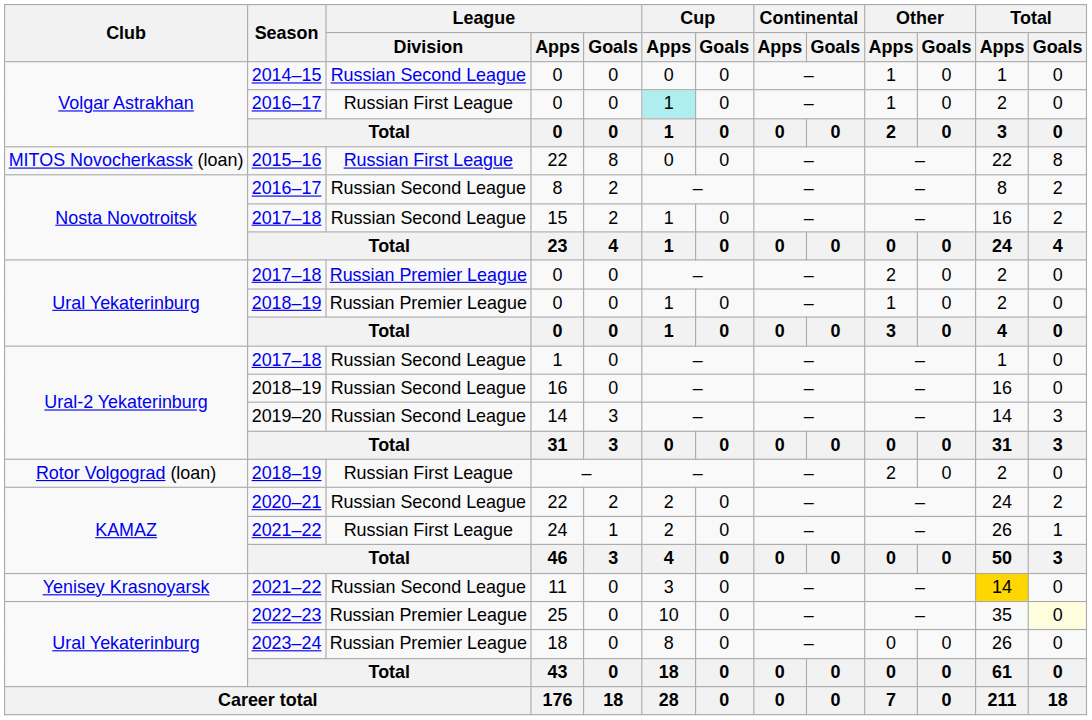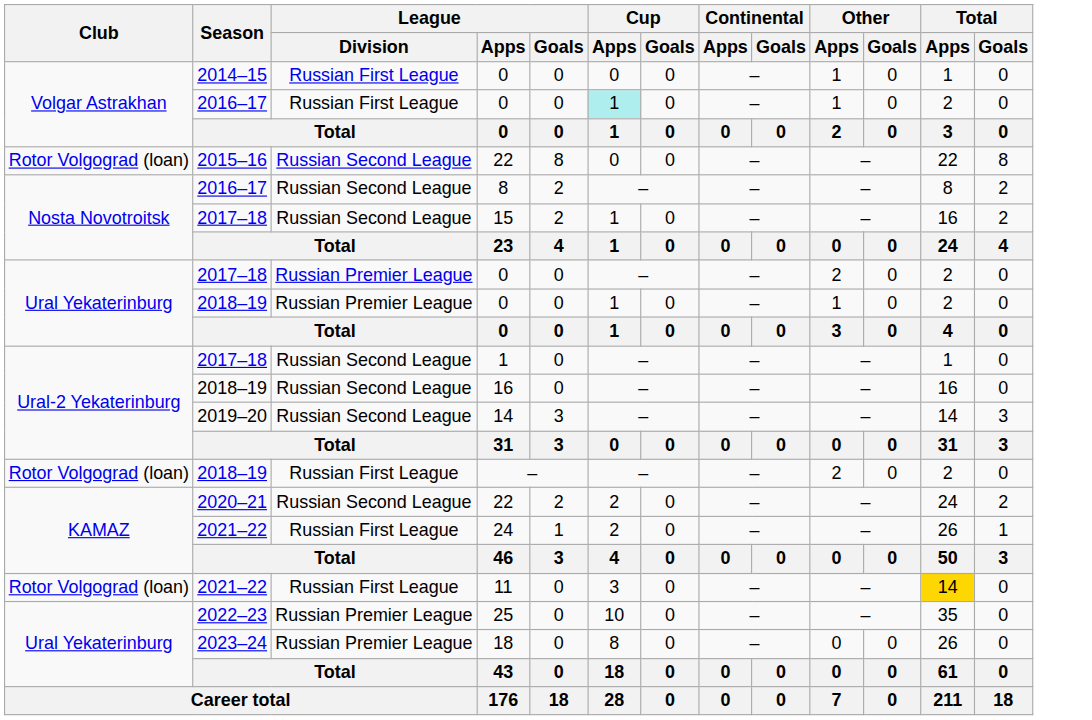2014–15 / 0 | League / Division: Russian Second League -> Russian First League
2015–16 / 22 | Club: MITOS Novocherkassk (loan) -> Rotor Volgograd (loan)
2015–16 / 22 | League / Division: Russian First League -> Russian Second League
11 | Club: Yenisey Krasnoyarsk -> Rotor Volgograd (loan)
11 | League / Division: Russian Second League -> Russian First League
25 | Total / Goals: lightyellow background -> no background
